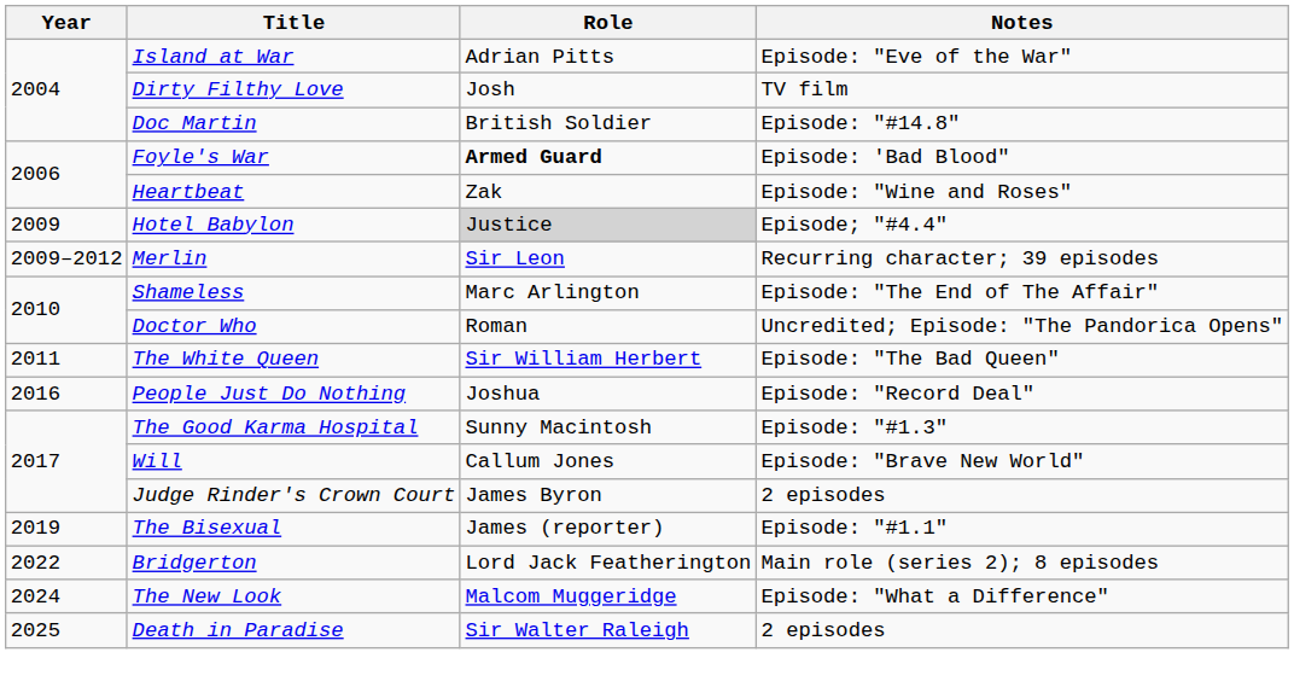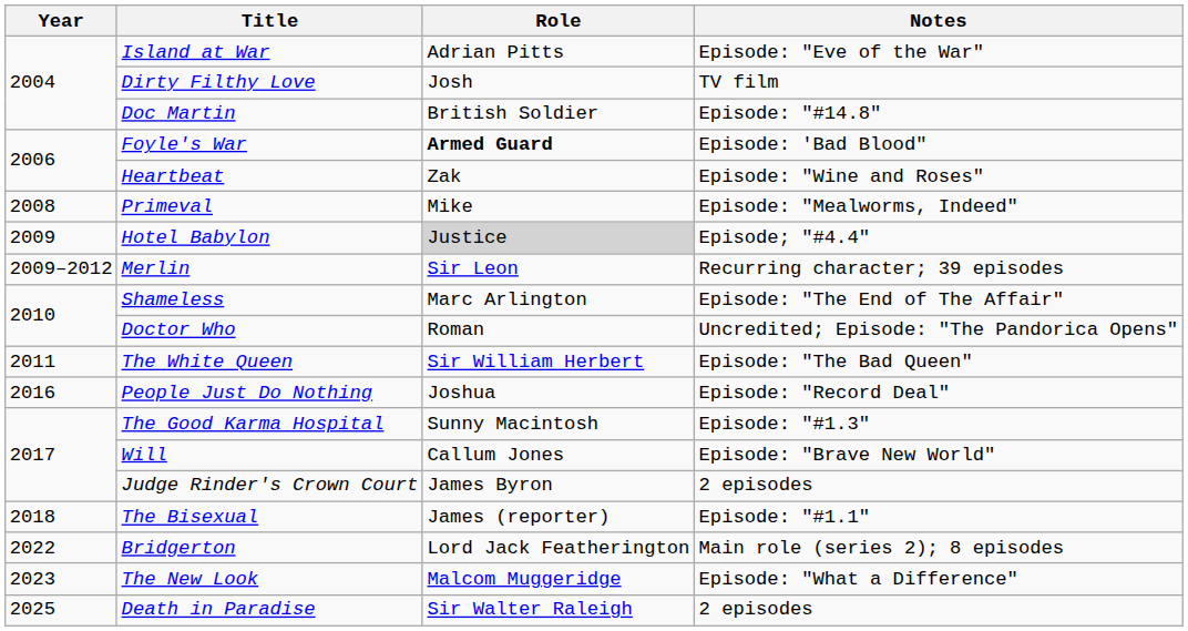+ row: 2008 | Primeval | Mike | Episode: "Mealworms, Indeed"
The Bisexual | Year: 2019 -> 2018
The New Look | Year: 2024 -> 2023
